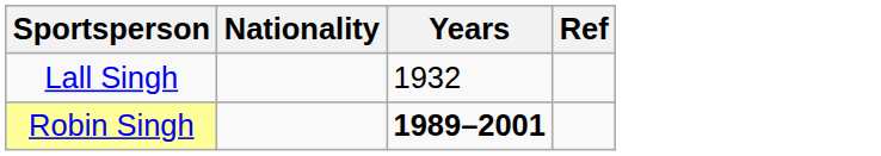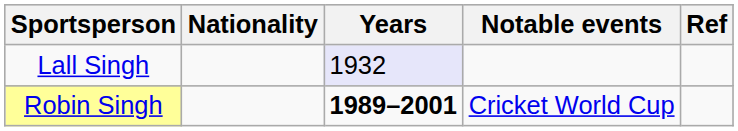+ column: Notable events | Cricket World Cup
Lall Singh | Years: no background -> lavender background
